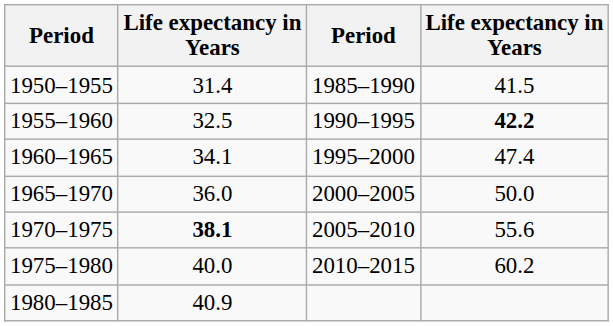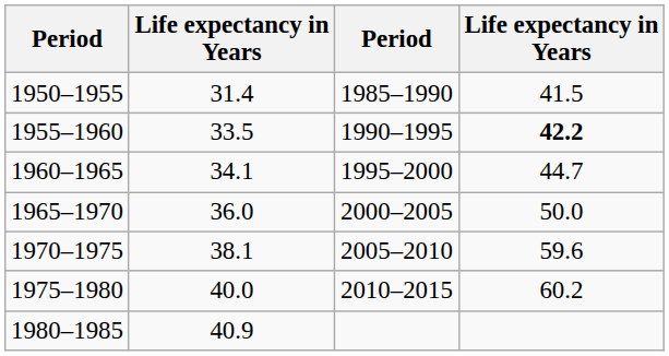1955–1960 | column 2: 32.5 -> 33.5
1960–1965 | column 4: 47.4 -> 44.7
1970–1975 | column 2: bold -> normal
1970–1975 | column 4: 55.6 -> 59.6
